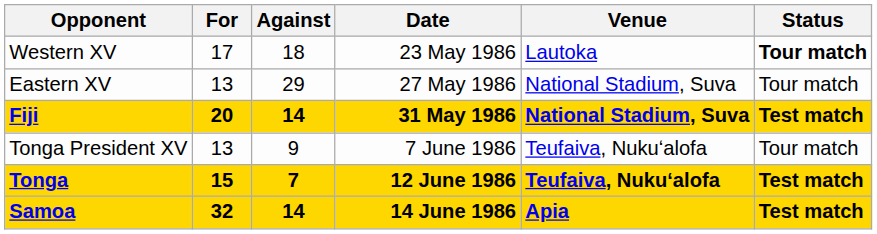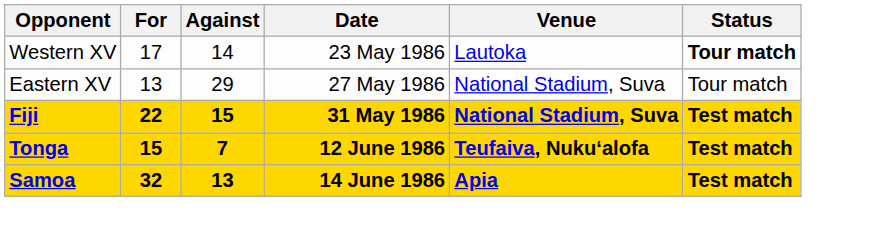Western XV | Against: 18 -> 14
Fiji | For: 20 -> 22
Fiji | Against: 14 -> 15
- row: Tonga President XV | 13 | 9 | 7 June 1986 | Teufaiva, Nukuʻalofa | Tour match
Samoa | Against: 14 -> 13
